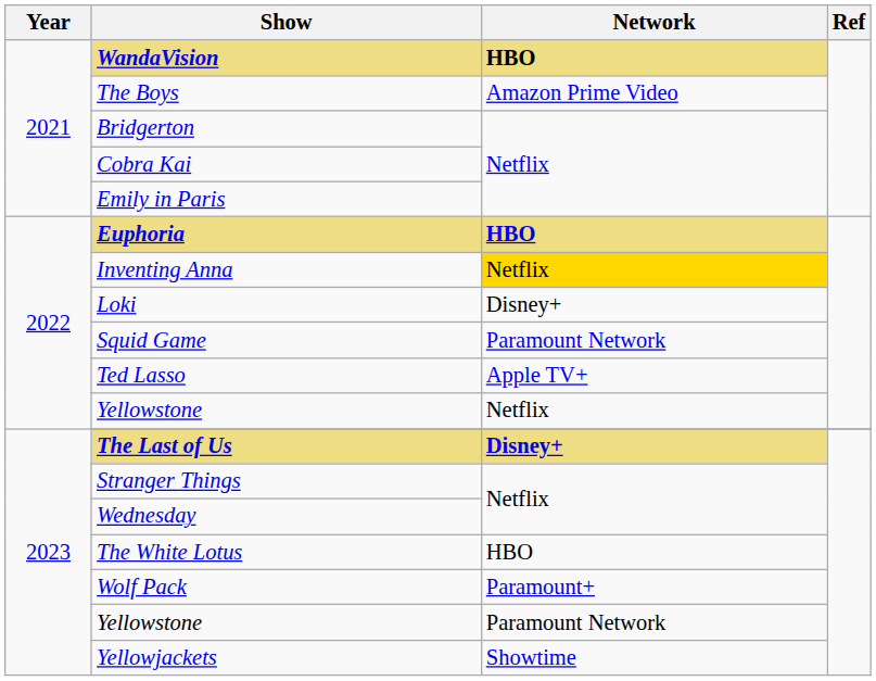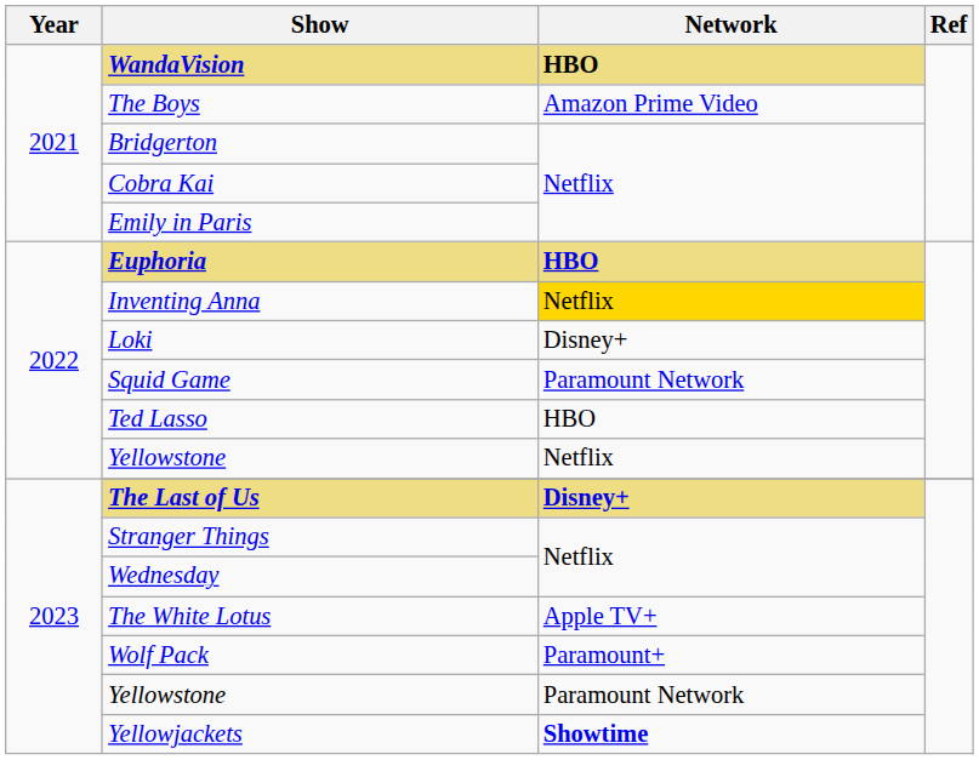Ted Lasso | Network: Apple TV+ -> HBO
The White Lotus | Network: HBO -> Apple TV+
Yellowjackets | Network: normal -> bold
